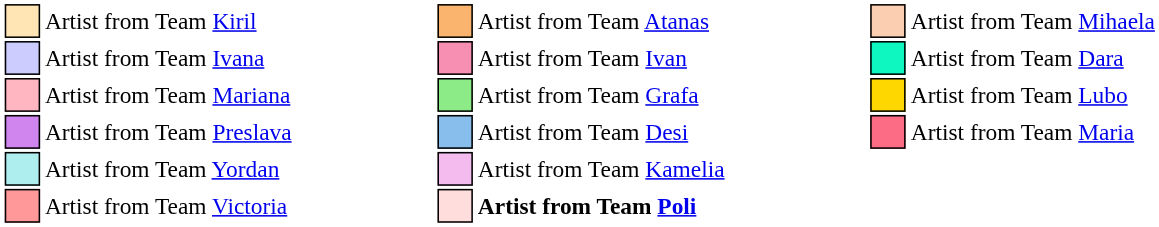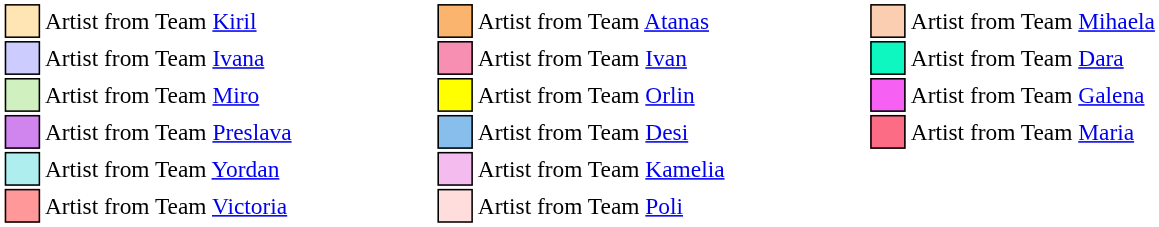+ row: Artist from Team Miro | Artist from Team Orlin | Artist from Team Galena
- row: Artist from Team Mariana | Artist from Team Grafa | Artist from Team Lubo
Artist from Team Victoria | column 8: bold -> normal
